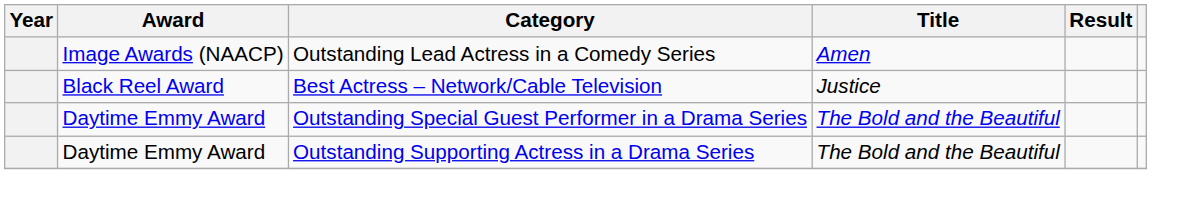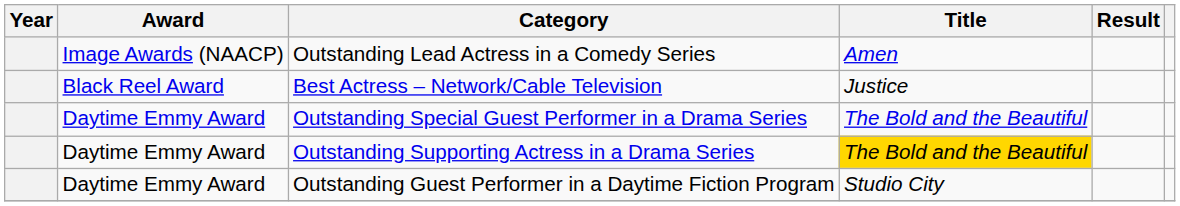Outstanding Supporting Actress in a Drama Series | Title: no background -> gold background
+ row: Daytime Emmy Award | Outstanding Guest Performer in a Daytime Fiction Program | Studio City
